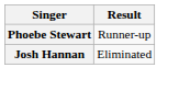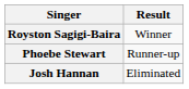+ row: Royston Sagigi-Baira | Winner
